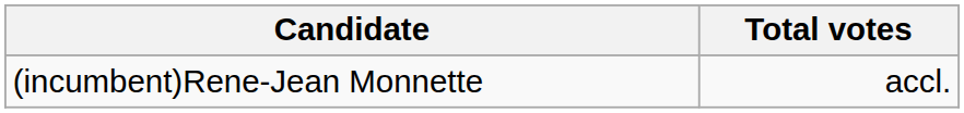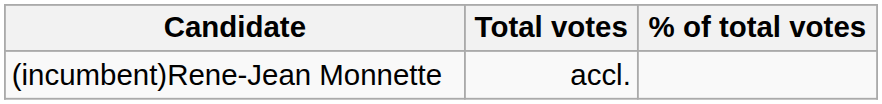+ column: % of total votes
